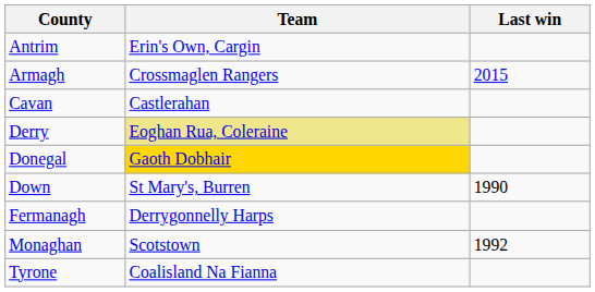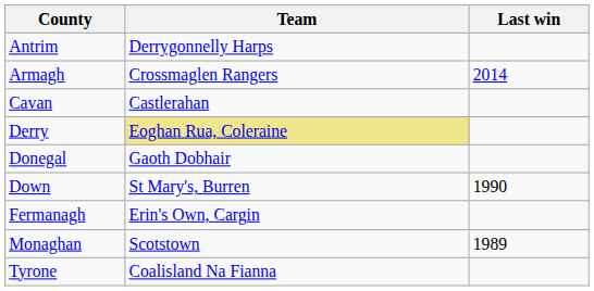Antrim | Team: Erin's Own, Cargin -> Derrygonnelly Harps
Armagh | Last win: 2015 -> 2014
Donegal | Team: gold background -> no background
Fermanagh | Team: Derrygonnelly Harps -> Erin's Own, Cargin
Monaghan | Last win: 1992 -> 1989
